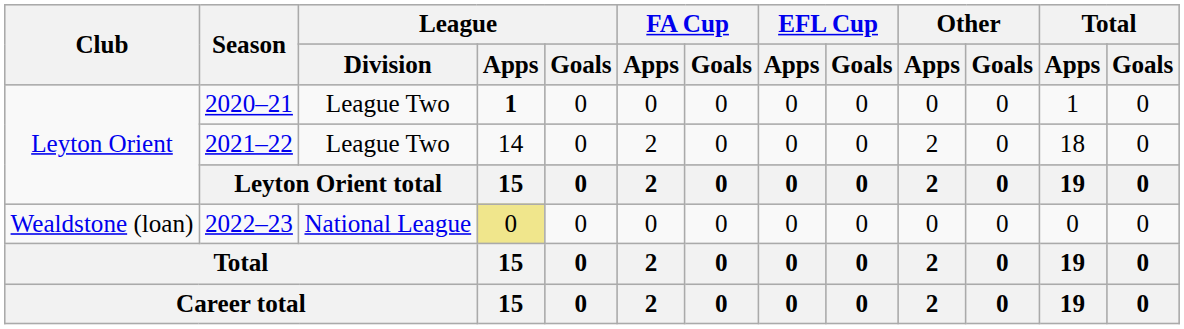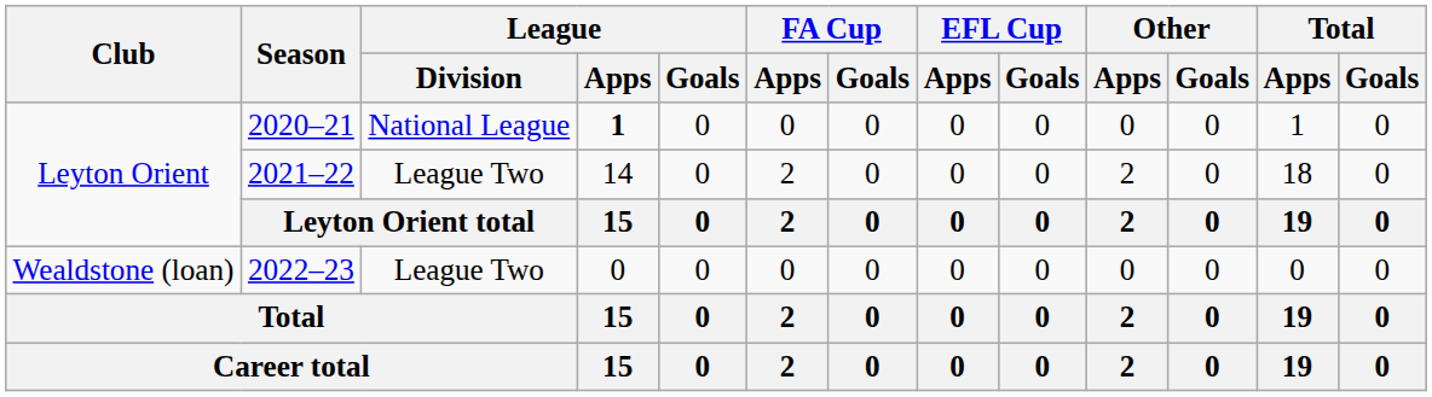2020–21 | League / Division: League Two -> National League
2022–23 | League / Division: National League -> League Two
2022–23 | League / Apps: khaki background -> no background
